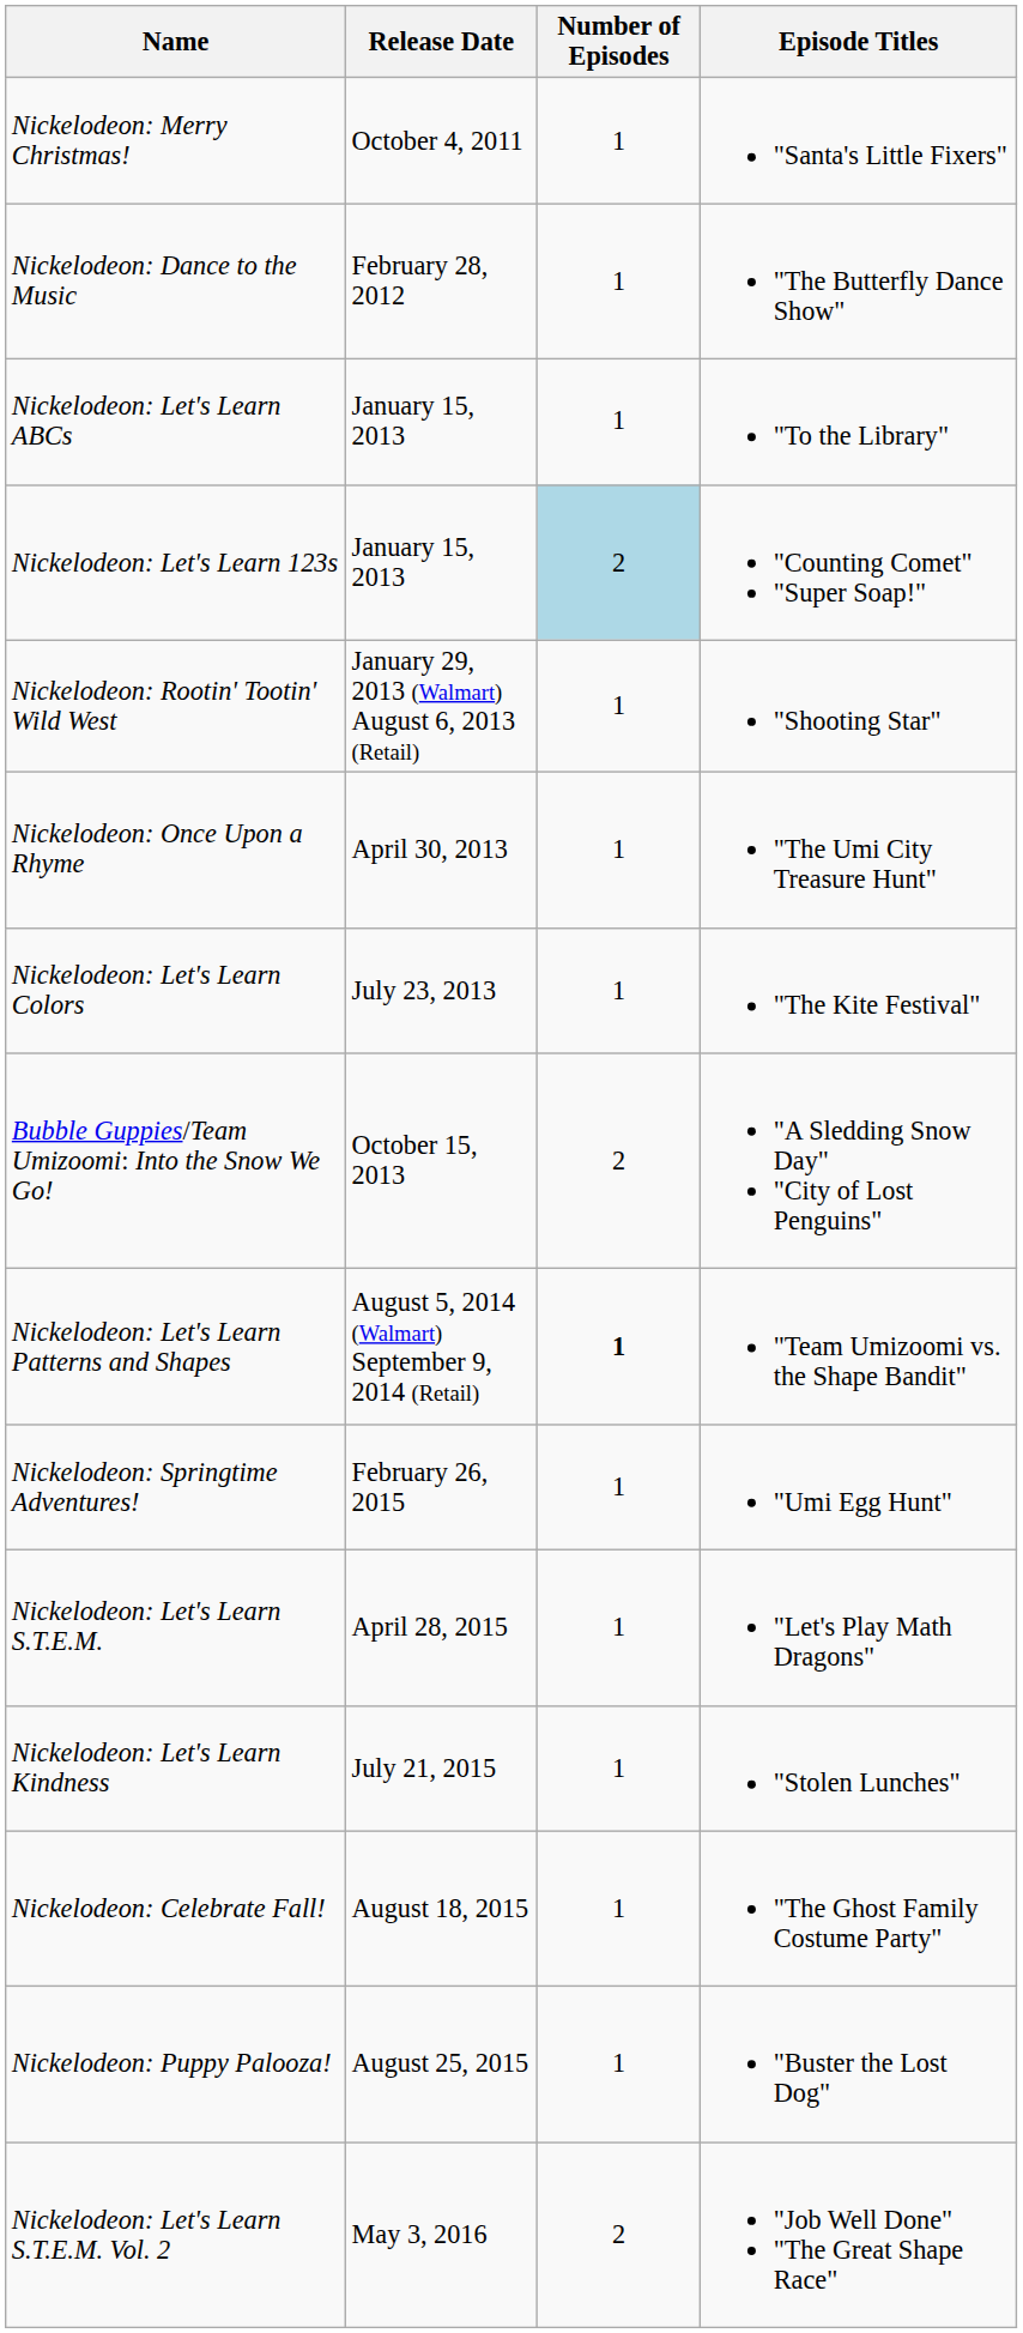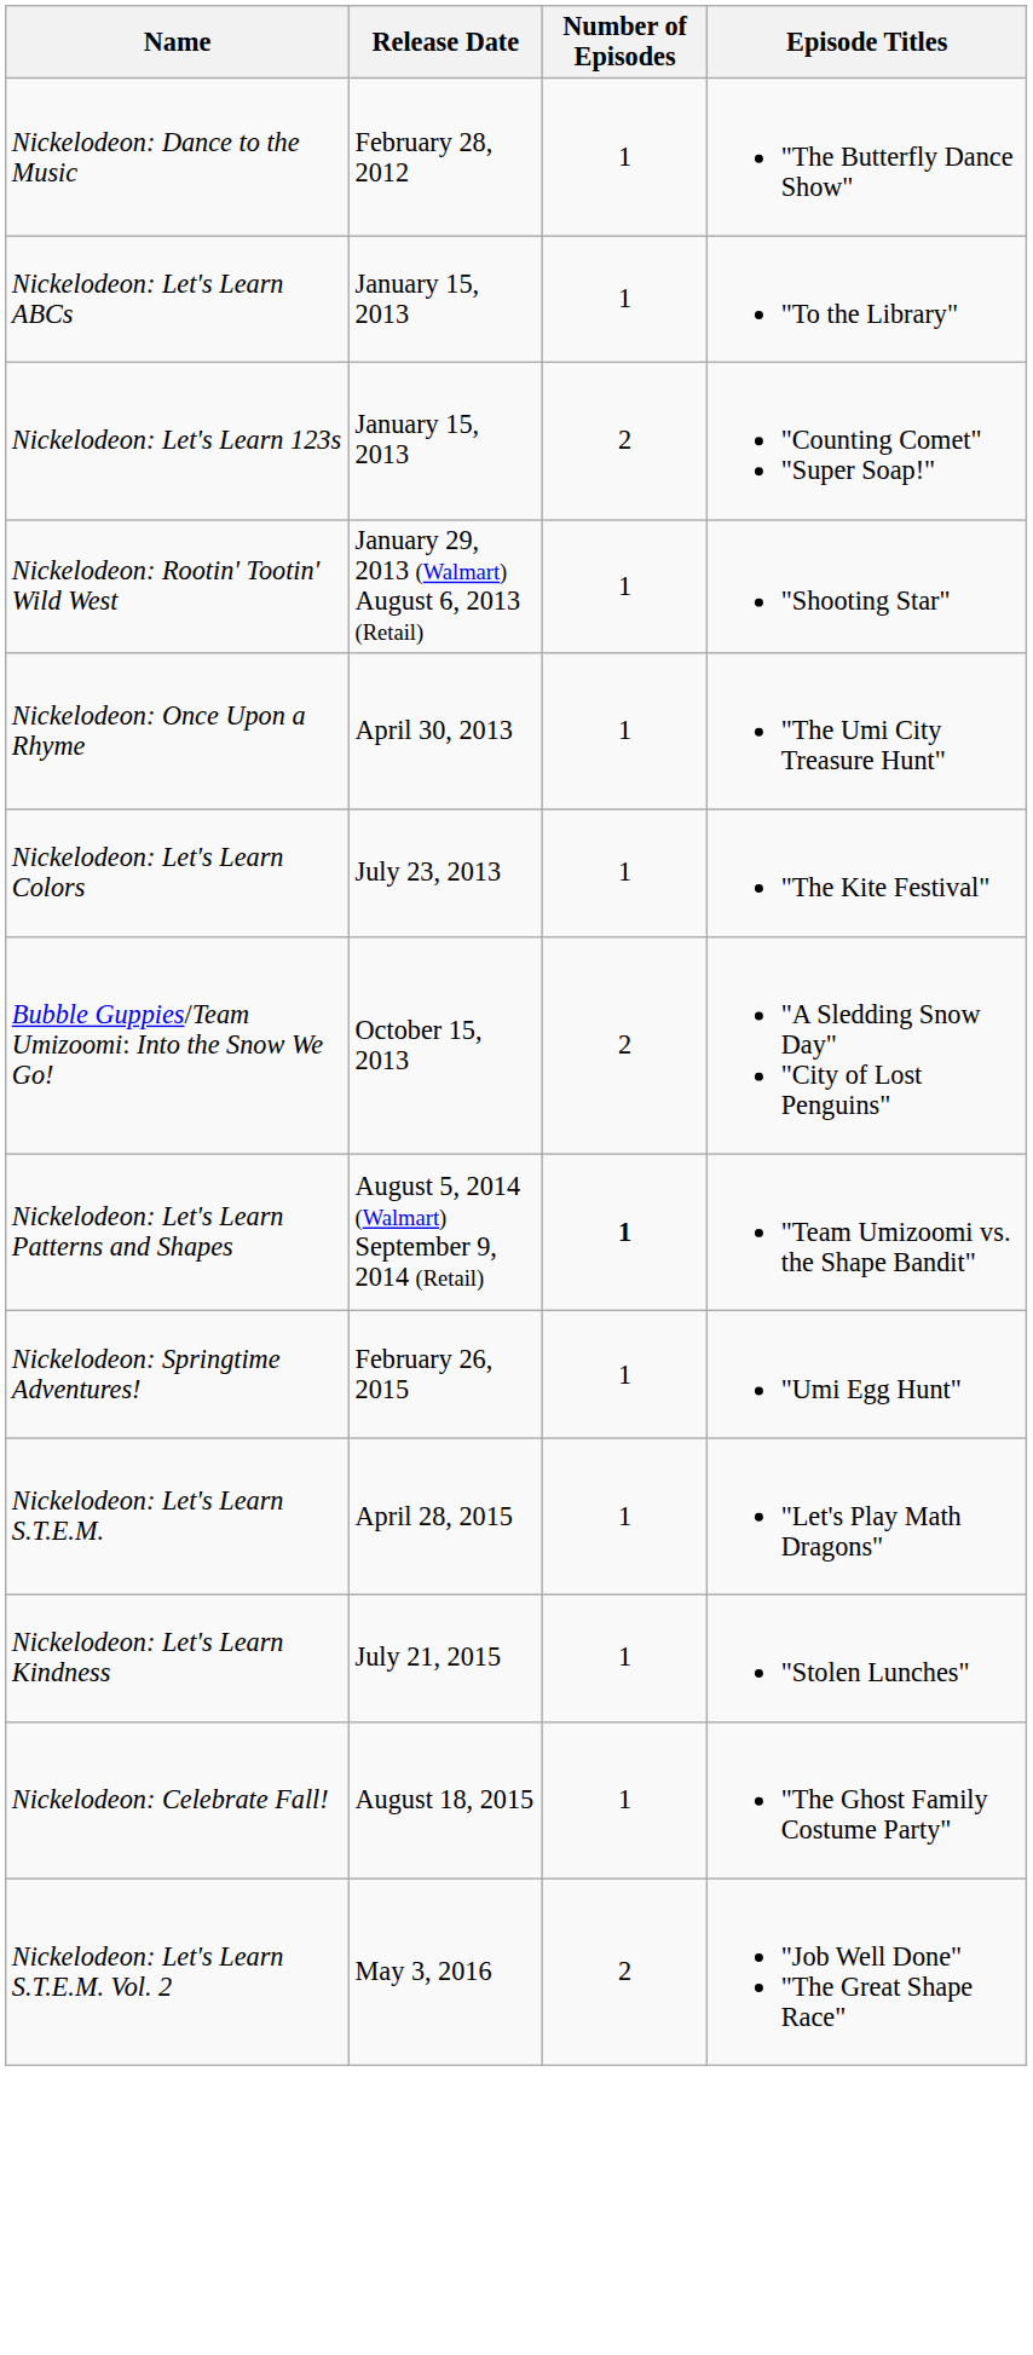- row: Nickelodeon: Merry Christmas! | October 4, 2011 | 1 | "Santa's Little Fixers"
Nickelodeon: Let's Learn 123s | Number of Episodes: lightblue background -> no background
- row: Nickelodeon: Puppy Palooza! | August 25, 2015 | 1 | "Buster the Lost Dog"
